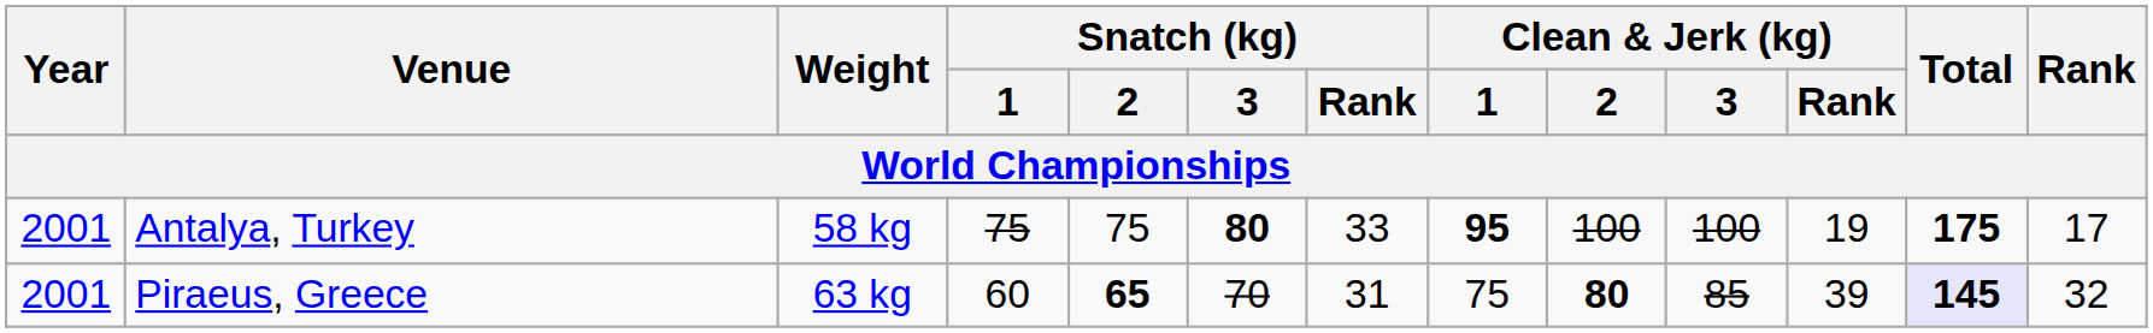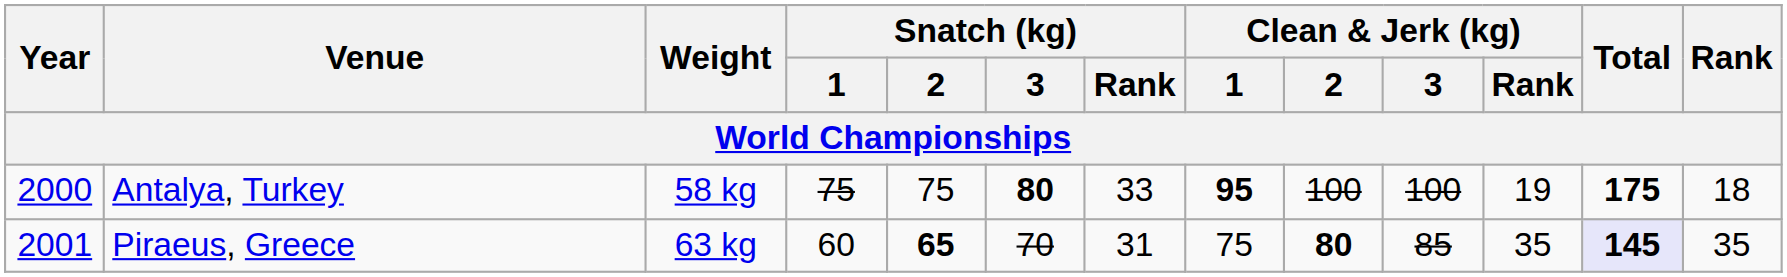Antalya, Turkey | Year: 2001 -> 2000
Antalya, Turkey | Rank: 17 -> 18
Piraeus, Greece | Clean & Jerk (kg) / Rank: 39 -> 35
Piraeus, Greece | Rank: 32 -> 35
